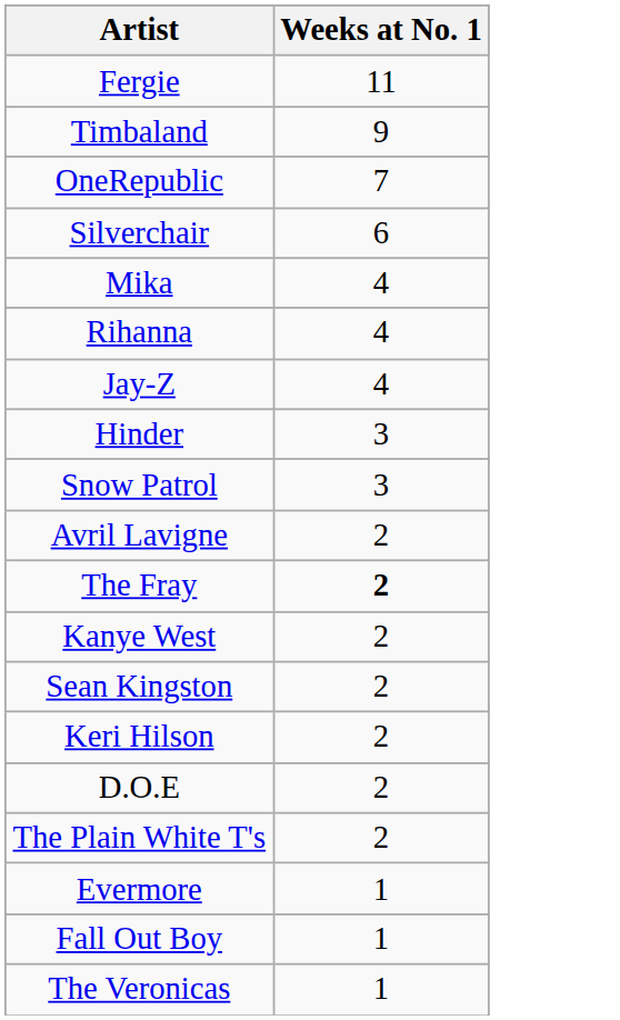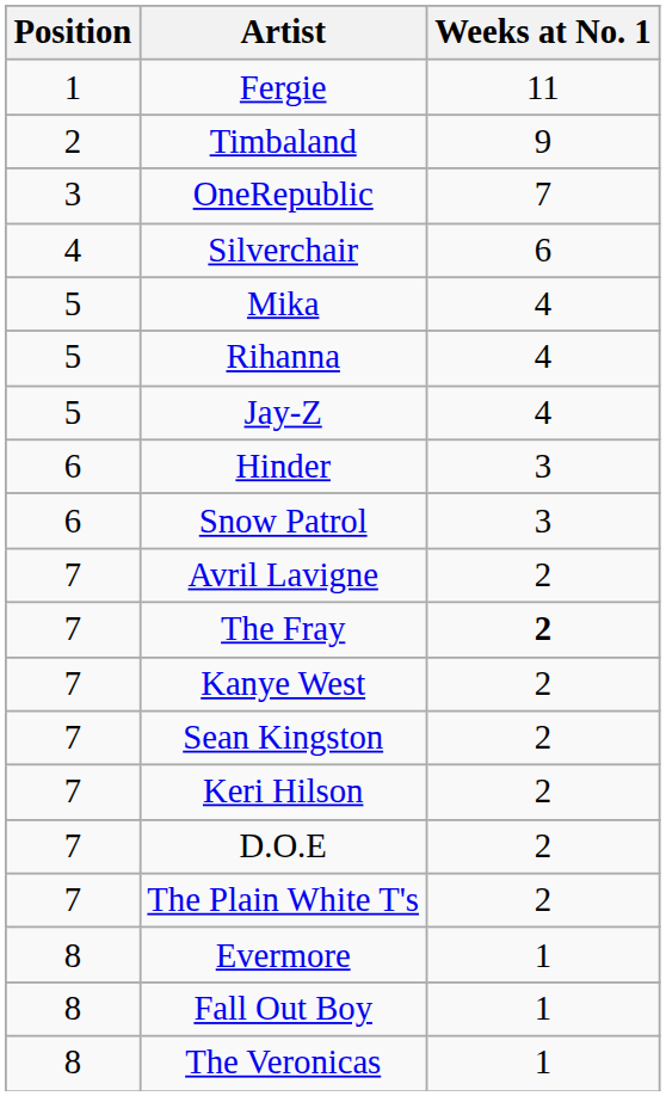+ column: Position | 1 | 2 | 3 | 4 | 5 | 5 | 5 | 6 | 6 | 7 | 7 | 7 | 7 | 7 | 7 | 7 | 8 | 8 | 8
